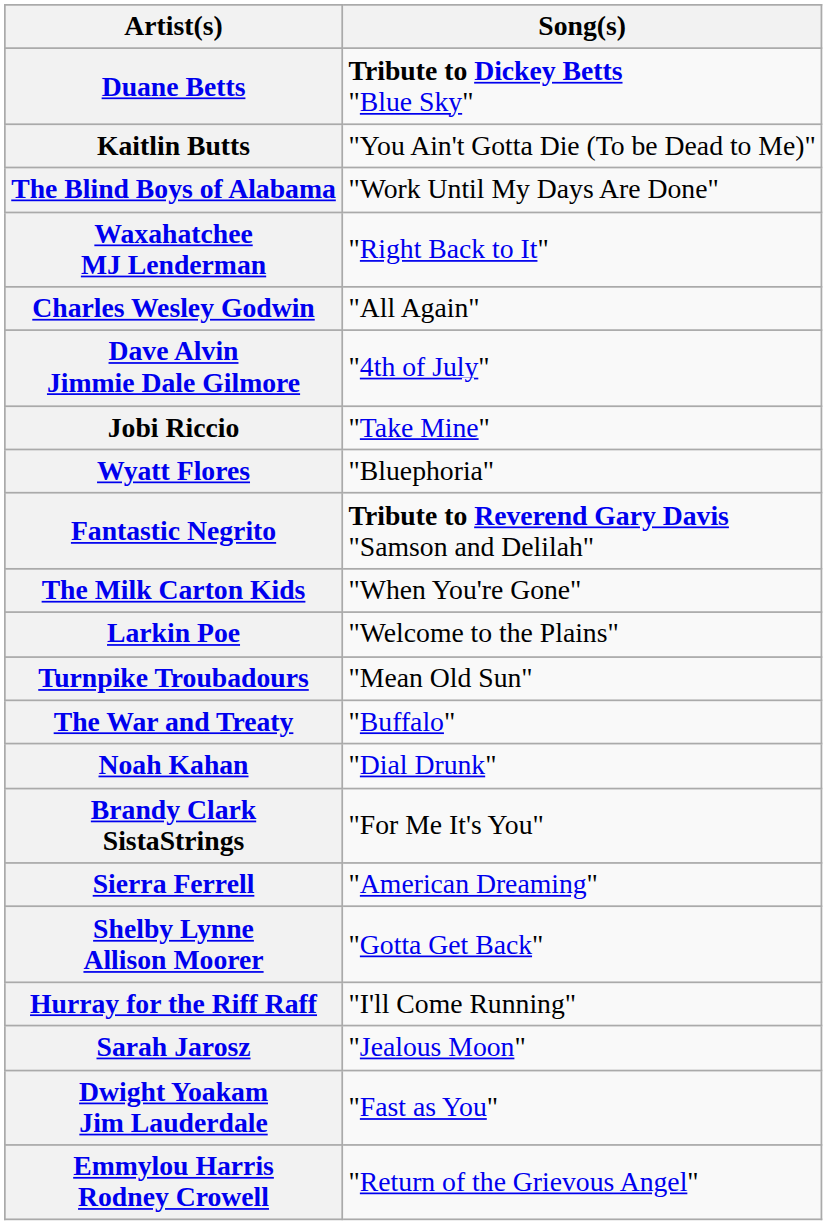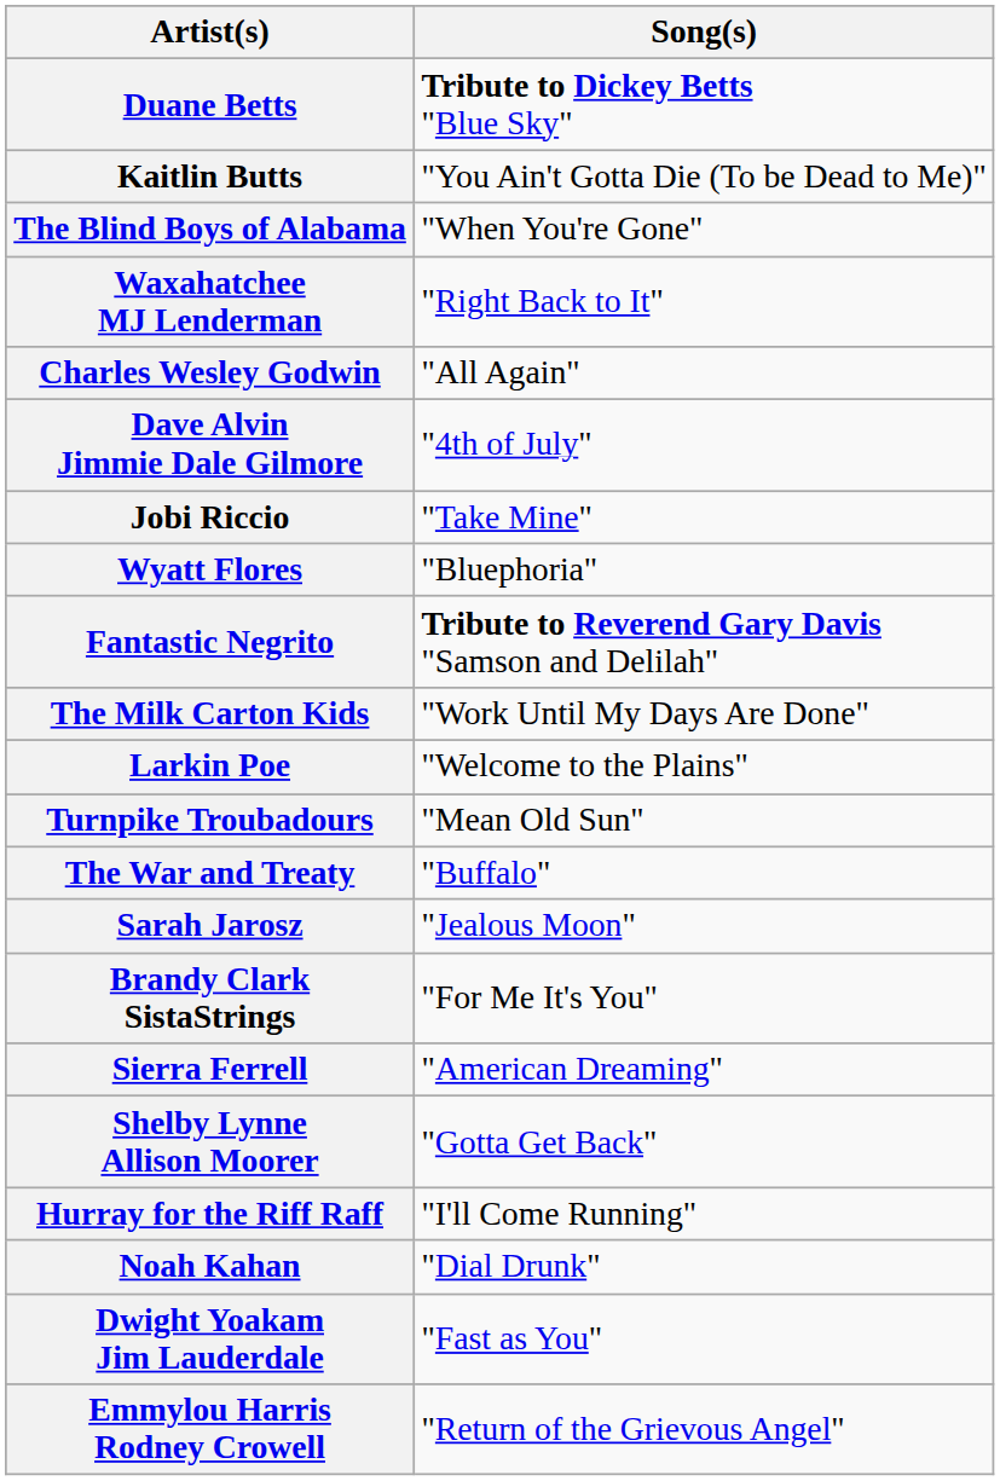The Blind Boys of Alabama | Song(s): "Work Until My Days Are Done" -> "When You're Gone"
The Milk Carton Kids | Song(s): "When You're Gone" -> "Work Until My Days Are Done"
rows swapped: Sarah Jarosz <-> Noah Kahan
